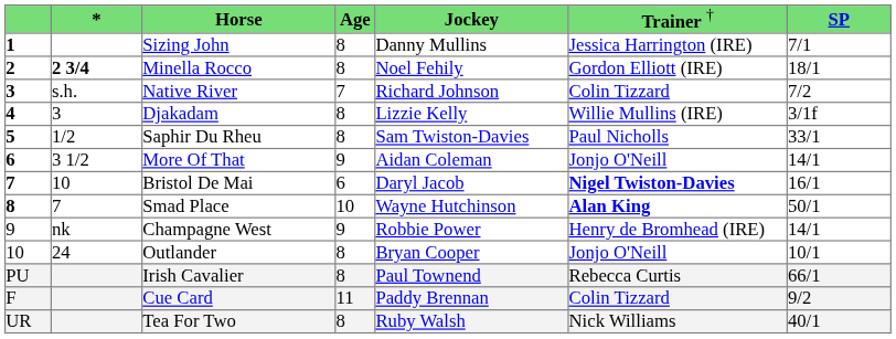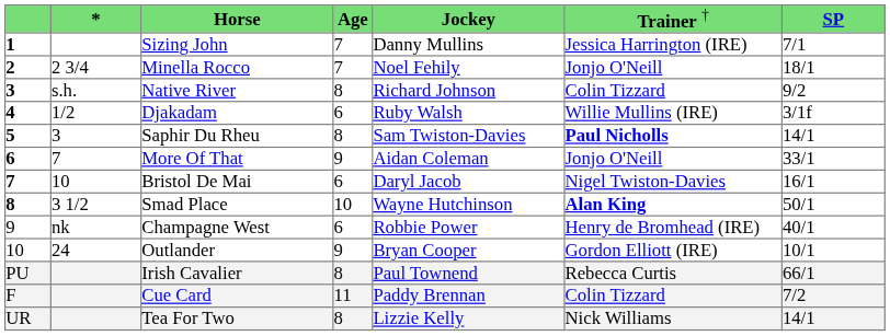Sizing John | column 4: 8 -> 7
Minella Rocco | column 2: bold -> normal
Minella Rocco | column 4: 8 -> 7
Minella Rocco | column 6: Gordon Elliott (IRE) -> Jonjo O'Neill
Native River | column 4: 7 -> 8
Native River | column 7: 7/2 -> 9/2
Djakadam | column 2: 3 -> 1/2
Djakadam | column 4: 8 -> 6
Djakadam | column 5: Lizzie Kelly -> Ruby Walsh
Saphir Du Rheu | column 2: 1/2 -> 3
Saphir Du Rheu | column 6: normal -> bold
Saphir Du Rheu | column 7: 33/1 -> 14/1
More Of That | column 2: 3 1/2 -> 7
More Of That | column 7: 14/1 -> 33/1
Bristol De Mai | column 6: bold -> normal
Smad Place | column 2: 7 -> 3 1/2
Champagne West | column 4: 9 -> 6
Champagne West | column 7: 14/1 -> 40/1
Outlander | column 4: 8 -> 9
Outlander | column 6: Jonjo O'Neill -> Gordon Elliott (IRE)
Cue Card | column 7: 9/2 -> 7/2
Tea For Two | column 5: Ruby Walsh -> Lizzie Kelly
Tea For Two | column 7: 40/1 -> 14/1
